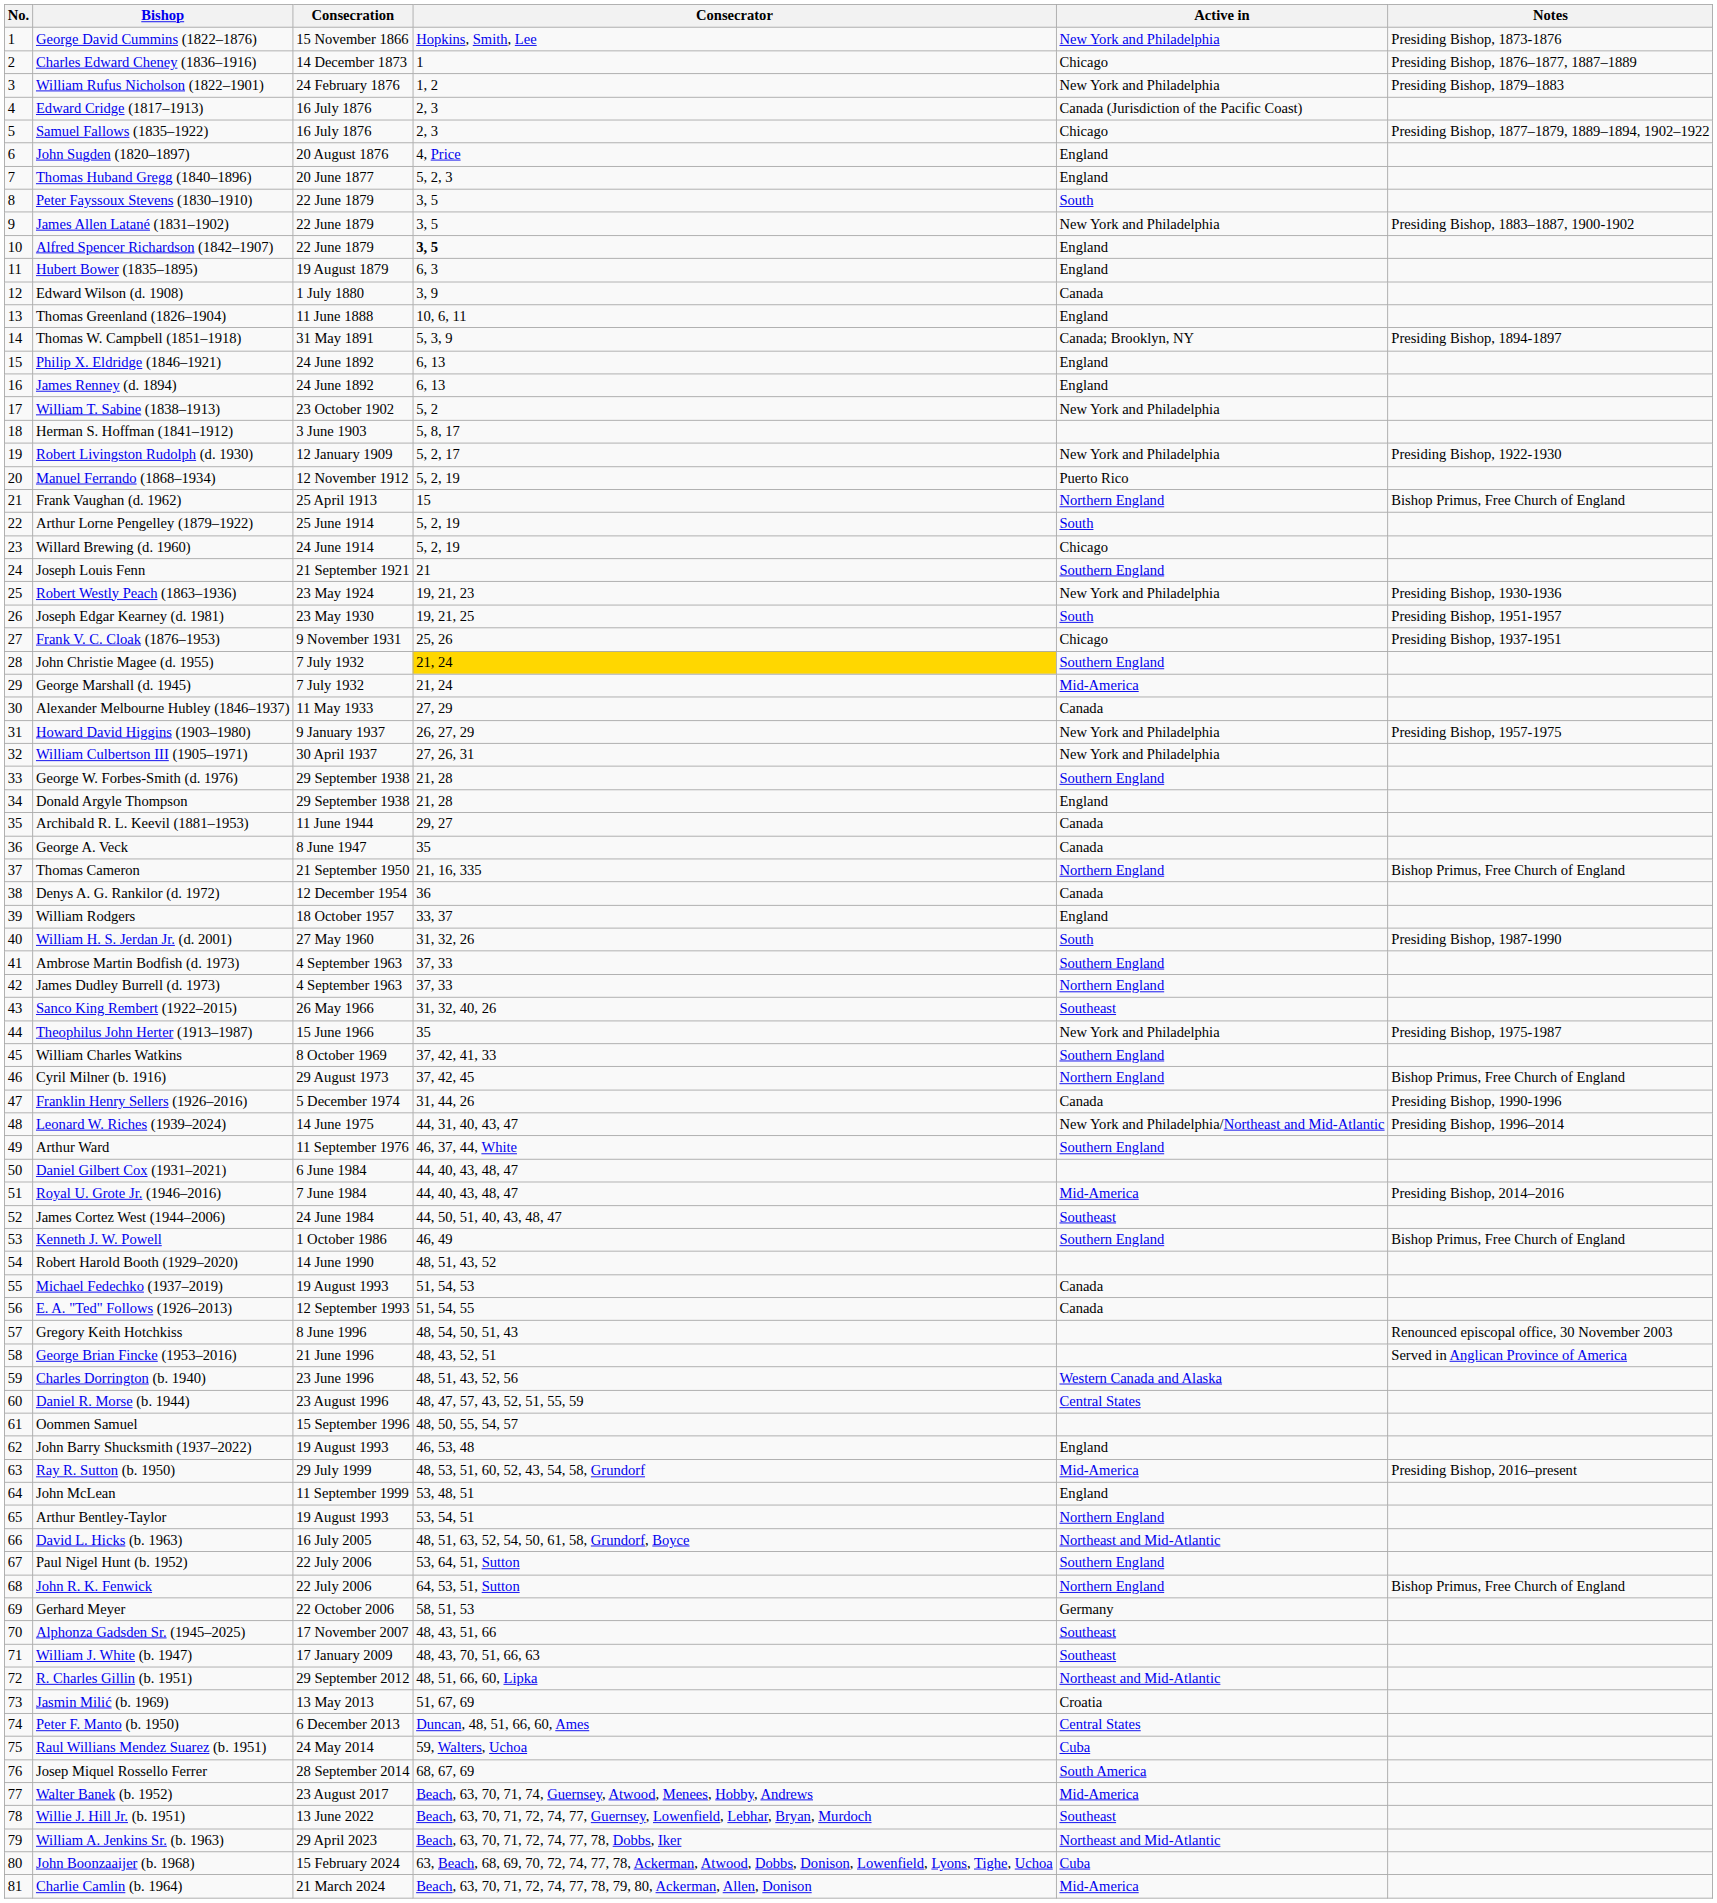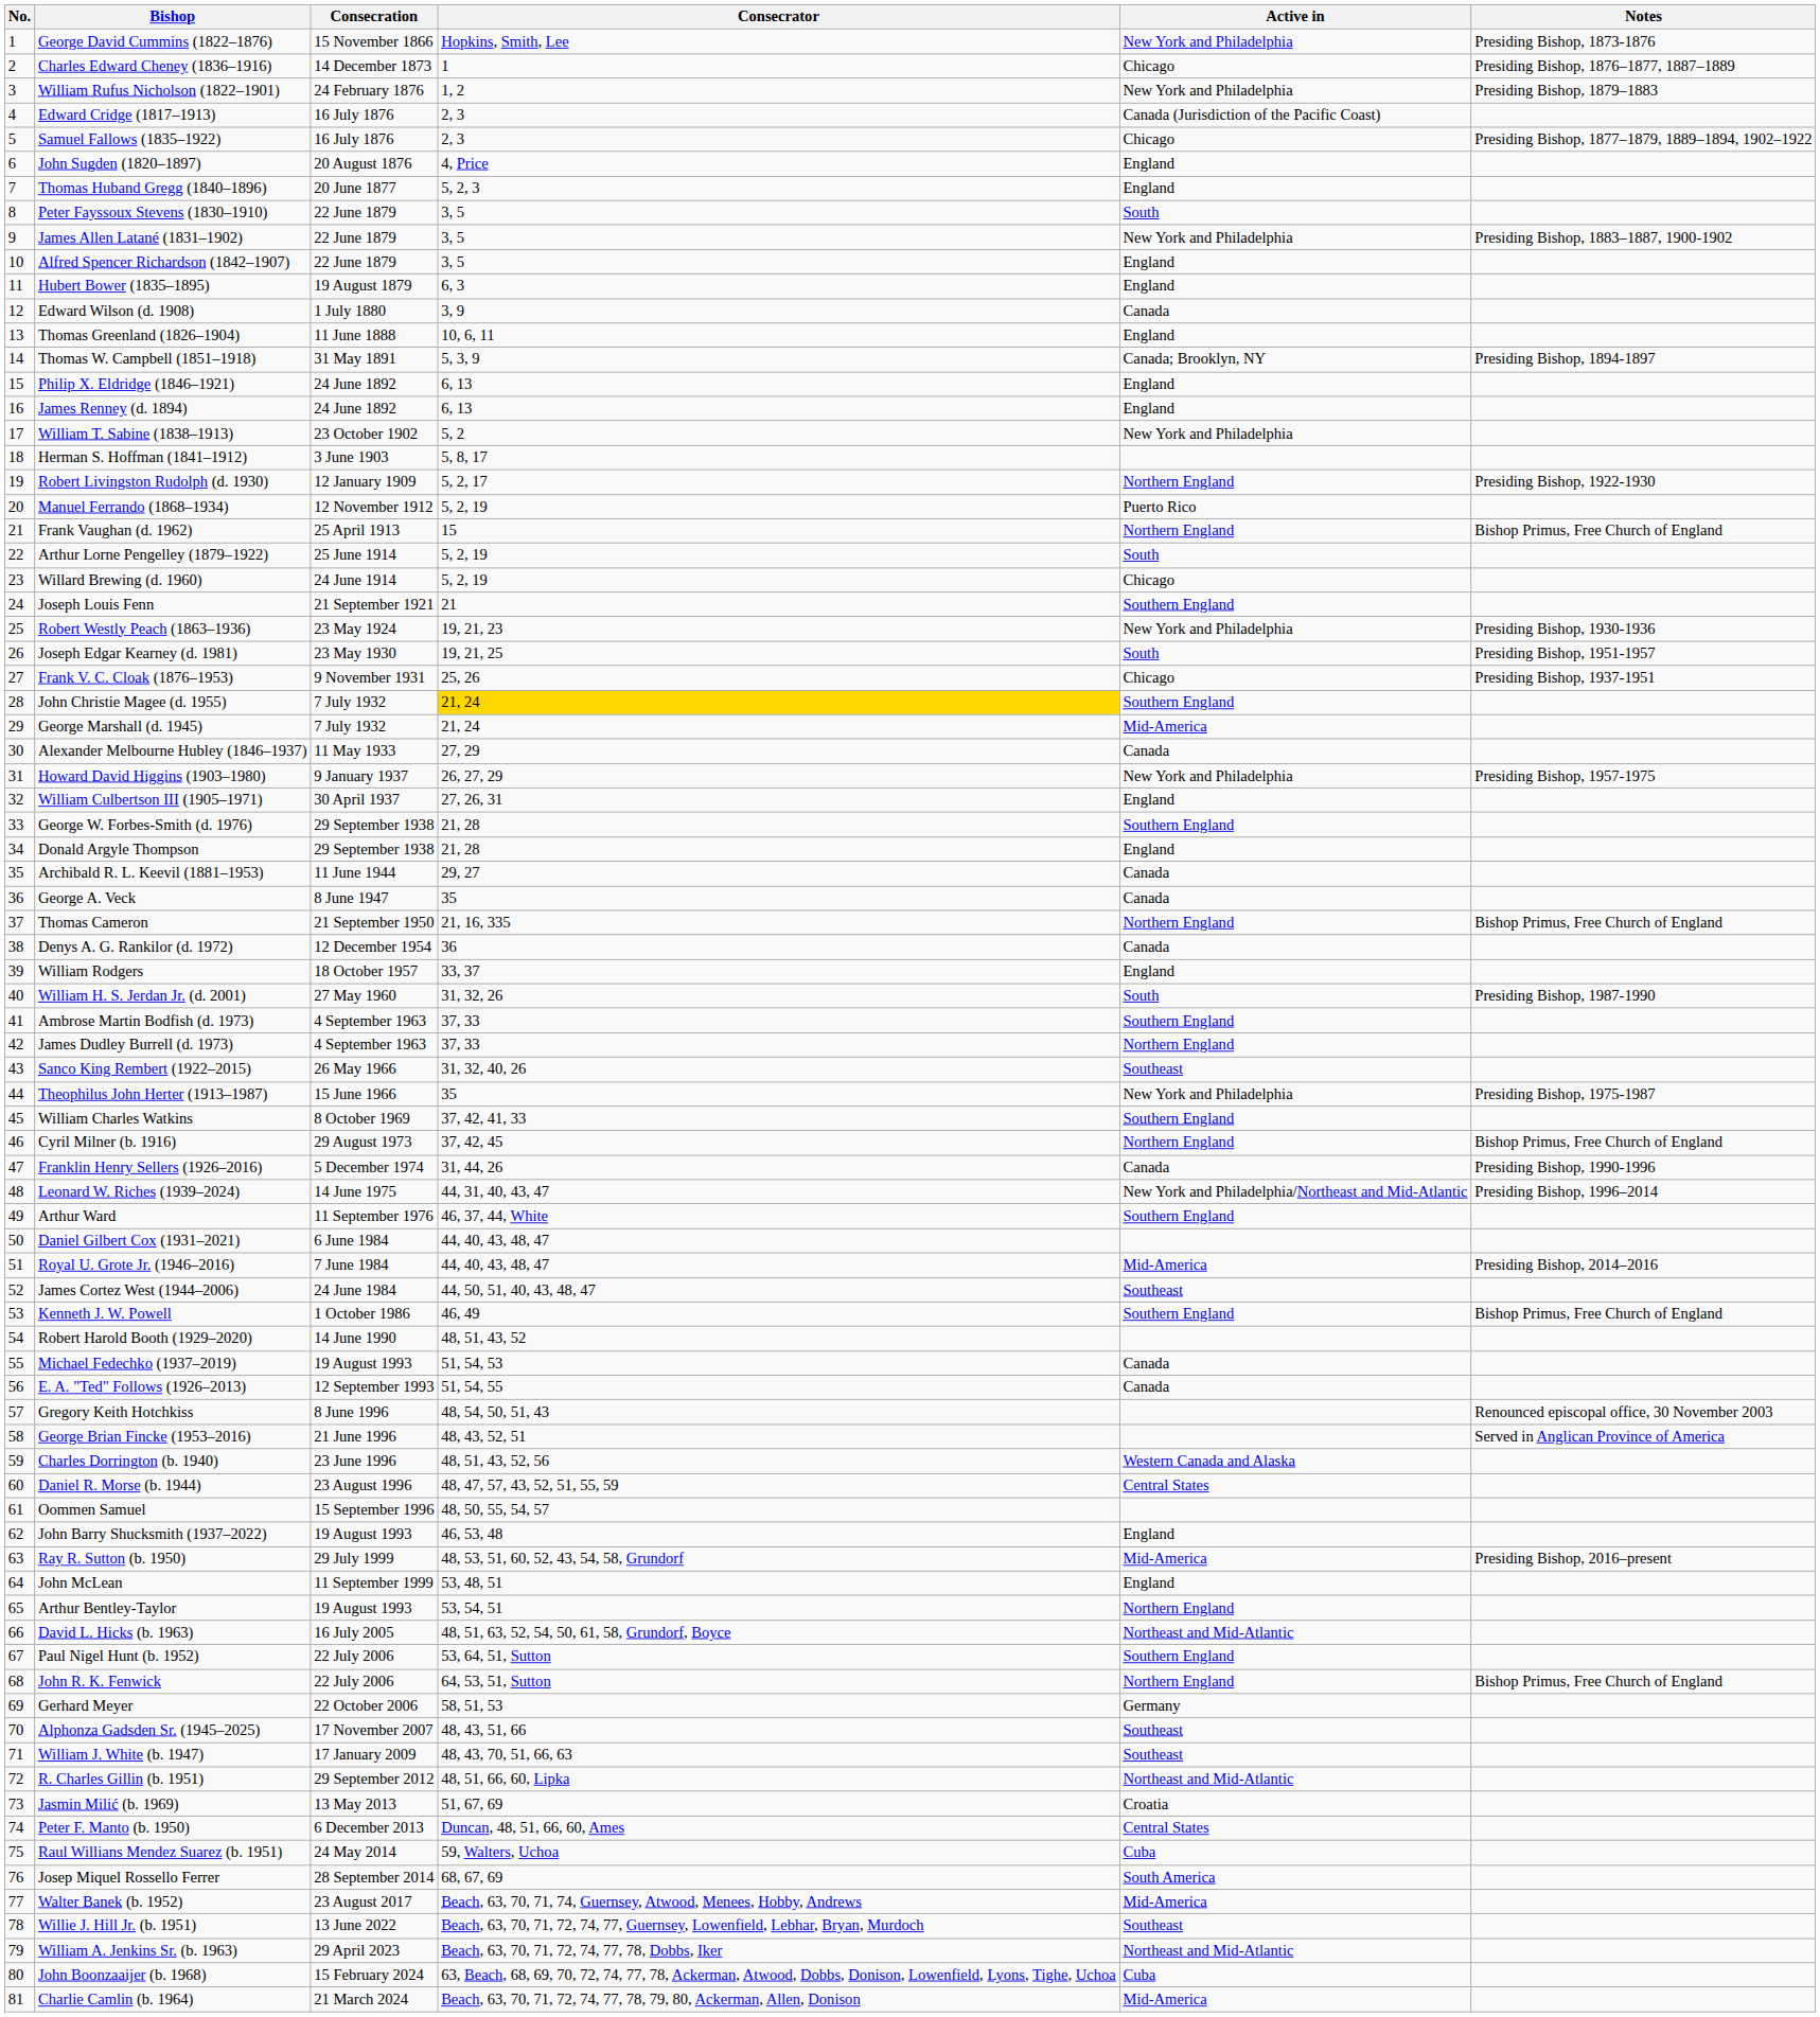Alfred Spencer Richardson (1842–1907) | Consecrator: bold -> normal
Robert Livingston Rudolph (d. 1930) | Active in: New York and Philadelphia -> Northern England
William Culbertson III (1905–1971) | Active in: New York and Philadelphia -> England
